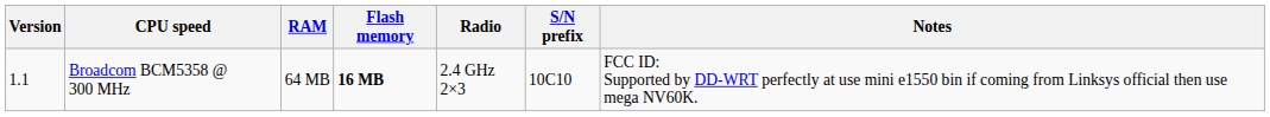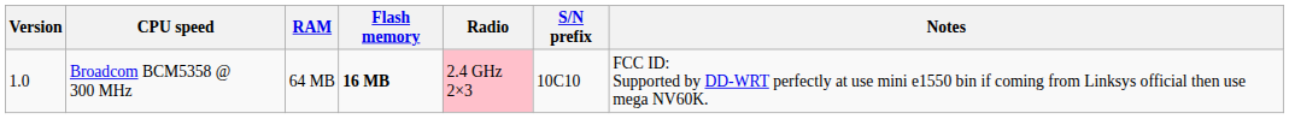Broadcom BCM5358 @ 300 MHz | Version: 1.1 -> 1.0
Broadcom BCM5358 @ 300 MHz | Radio: no background -> pink background
